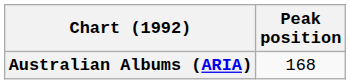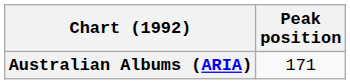Australian Albums (ARIA) | Peak position: 168 -> 171
